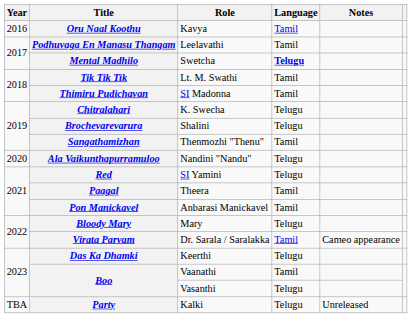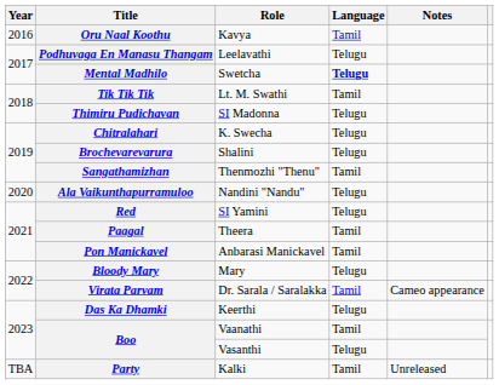Podhuvaga En Manasu Thangam | Language: Tamil -> Telugu
Thimiru Pudichavan | Language: Tamil -> Telugu
Party | Language: Telugu -> Tamil
